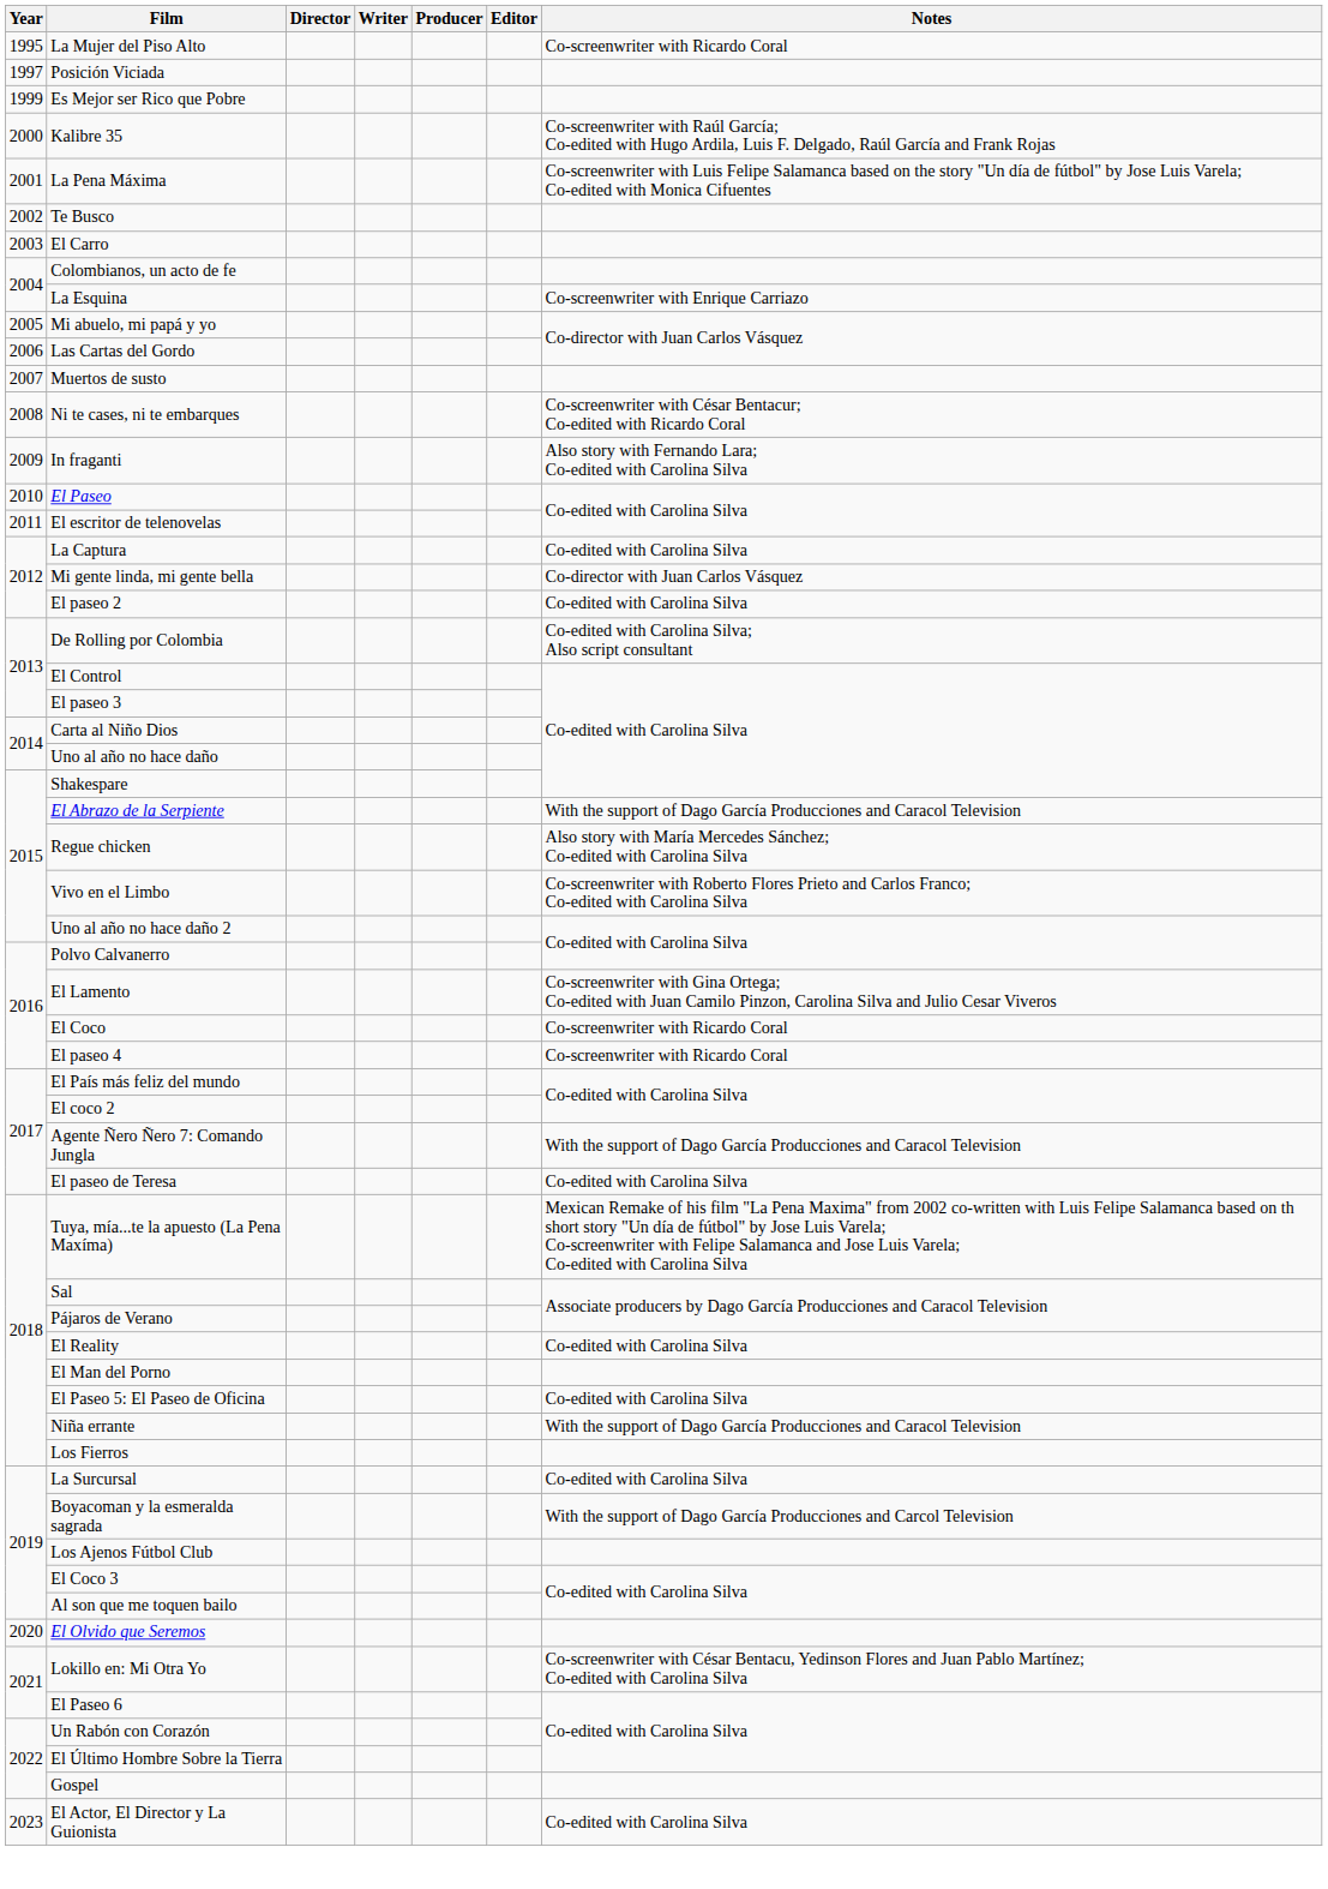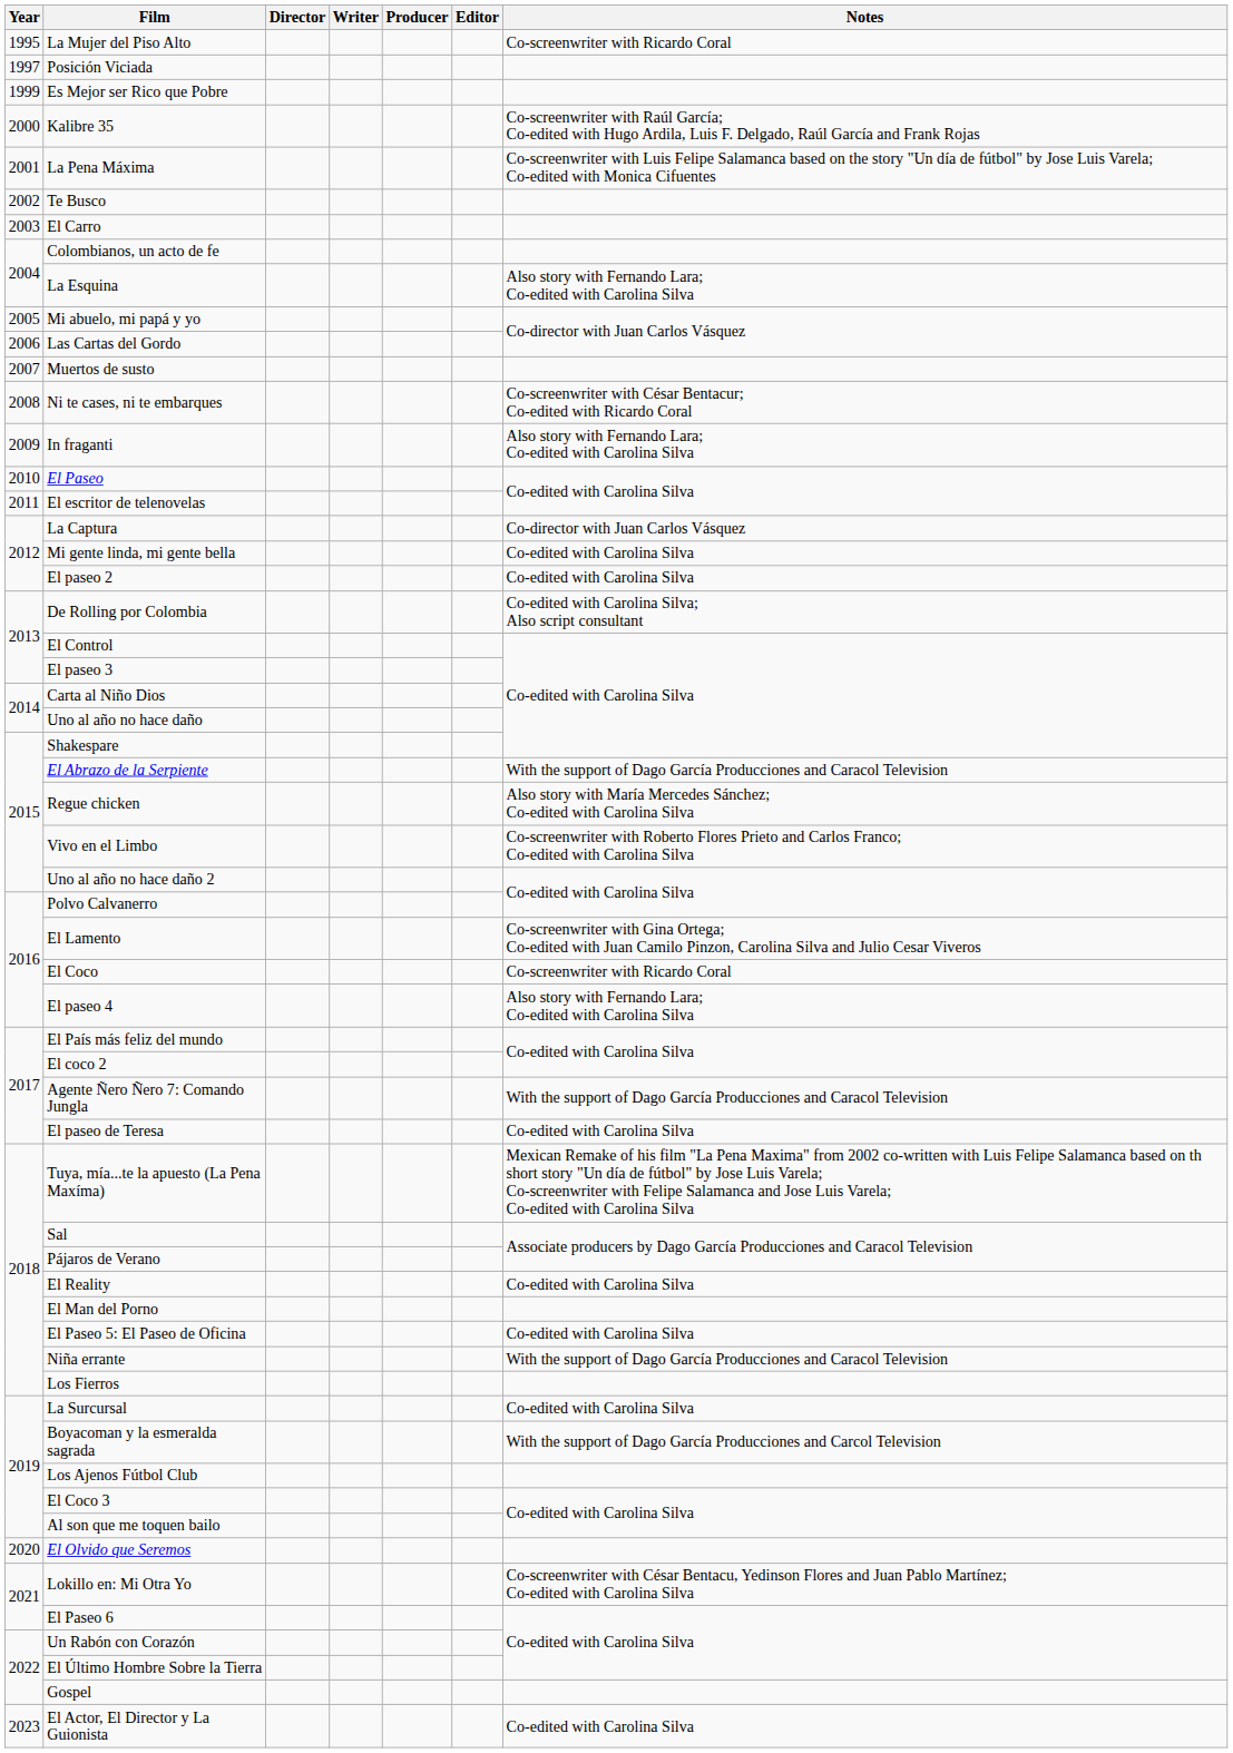La Esquina | Notes: Co-screenwriter with Enrique Carriazo -> Also story with Fernando Lara; Co-edited with Carolina Silva
La Captura | Notes: Co-edited with Carolina Silva -> Co-director with Juan Carlos Vásquez
Mi gente linda, mi gente bella | Notes: Co-director with Juan Carlos Vásquez -> Co-edited with Carolina Silva
El paseo 4 | Notes: Co-screenwriter with Ricardo Coral -> Also story with Fernando Lara; Co-edited with Carolina Silva
